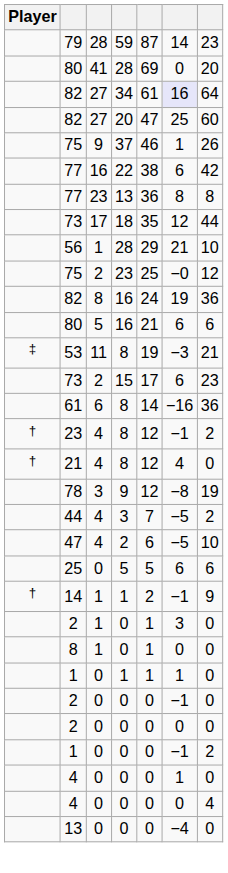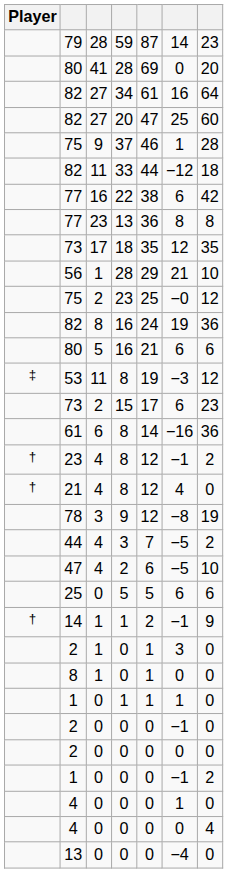82 / 34 | column 6: lavender background -> no background
75 / 37 | column 7: 26 -> 28
+ row: 82 | 11 | 33 | 44 | −12 | 18
73 / 18 | column 7: 44 -> 35
53 | column 7: 21 -> 12
